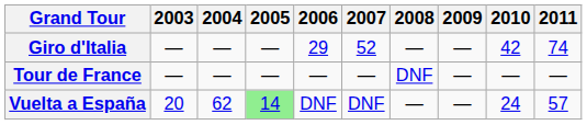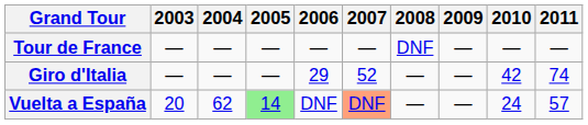rows swapped: Giro d'Italia <-> Tour de France
Vuelta a España | 2007: no background -> lightsalmon background
